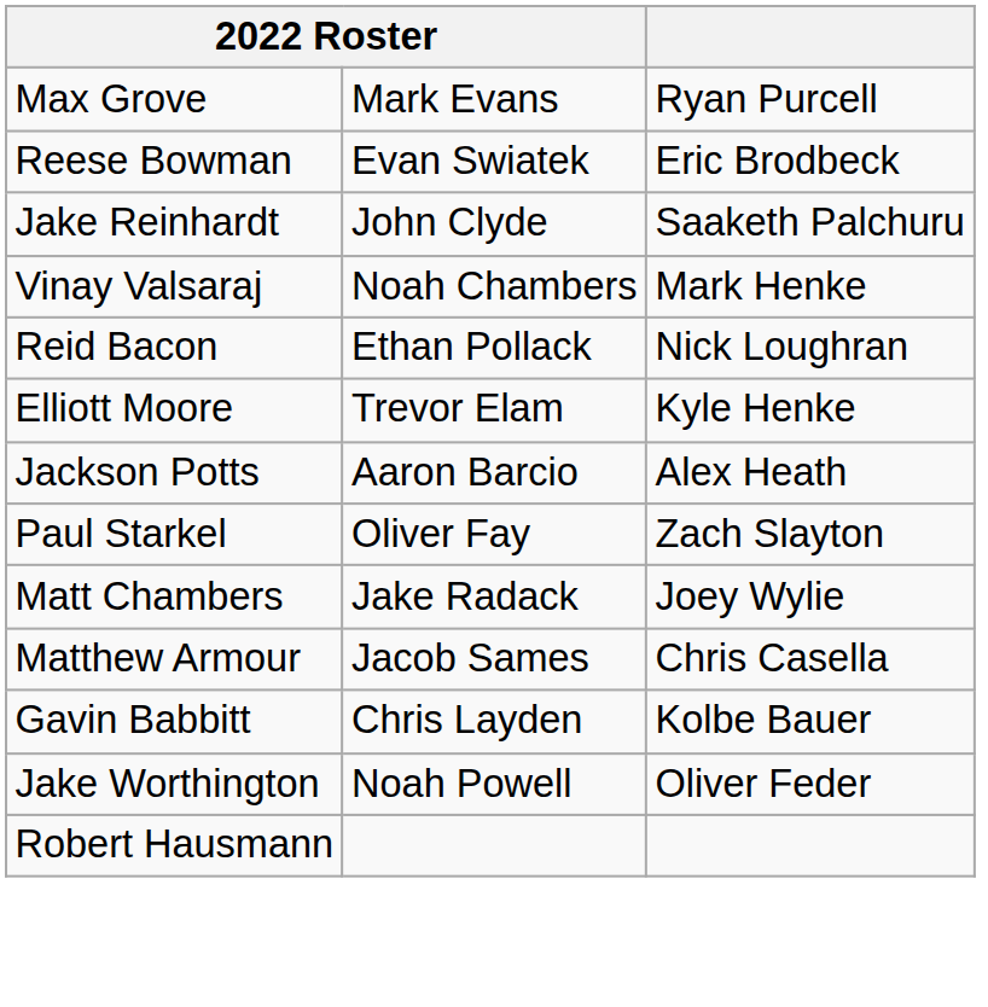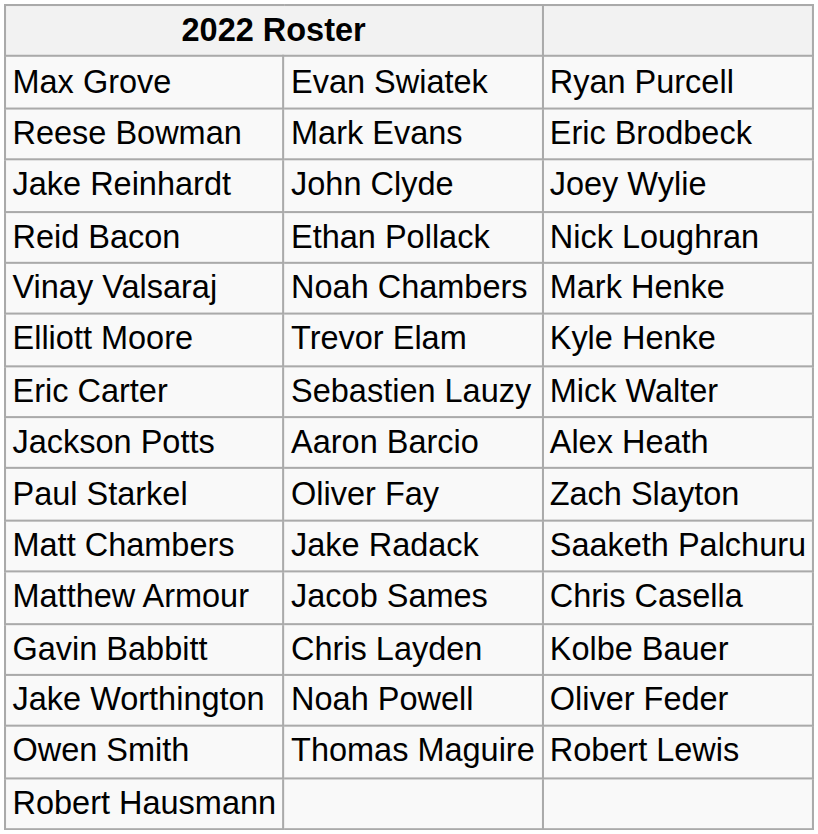Max Grove | column 2: Mark Evans -> Evan Swiatek
Reese Bowman | column 2: Evan Swiatek -> Mark Evans
Jake Reinhardt | column 3: Saaketh Palchuru -> Joey Wylie
rows swapped: Vinay Valsaraj <-> Reid Bacon
+ row: Eric Carter | Sebastien Lauzy | Mick Walter
Matt Chambers | column 3: Joey Wylie -> Saaketh Palchuru
+ row: Owen Smith | Thomas Maguire | Robert Lewis
